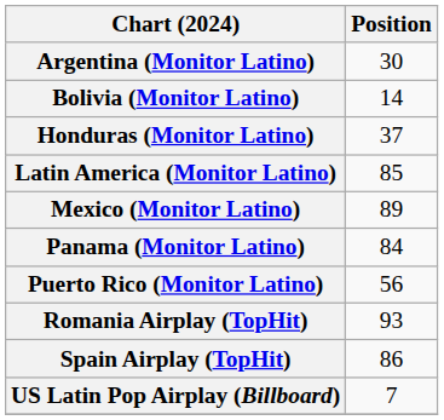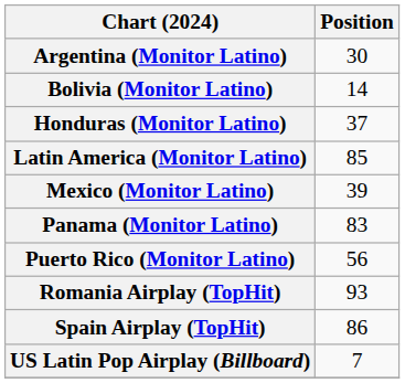Mexico (Monitor Latino) | Position: 89 -> 39
Panama (Monitor Latino) | Position: 84 -> 83
